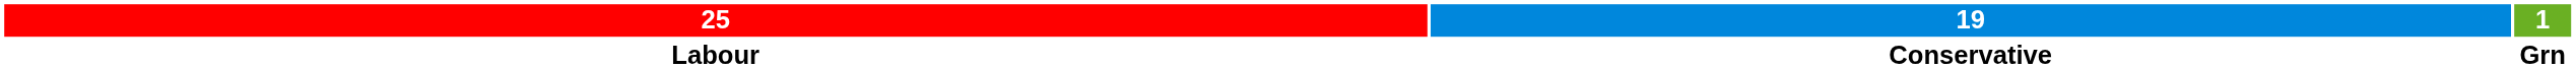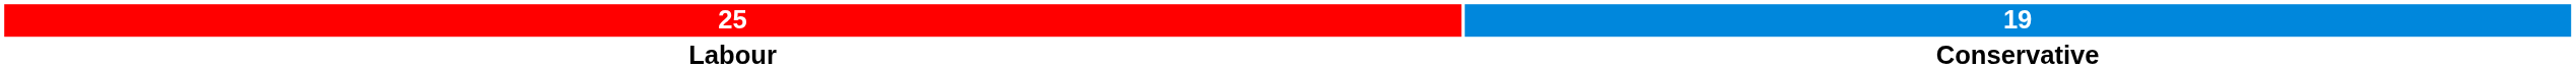- column: 1 | Grn
